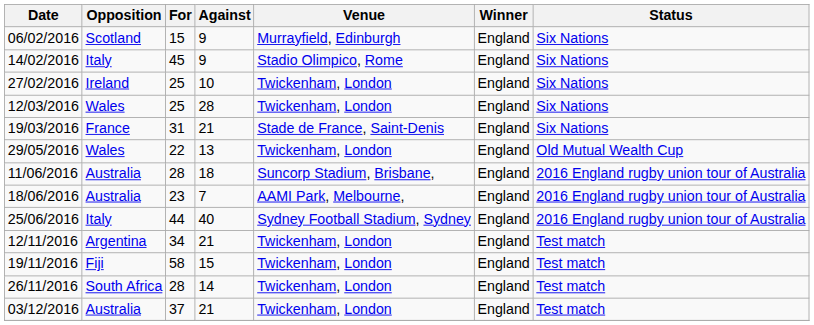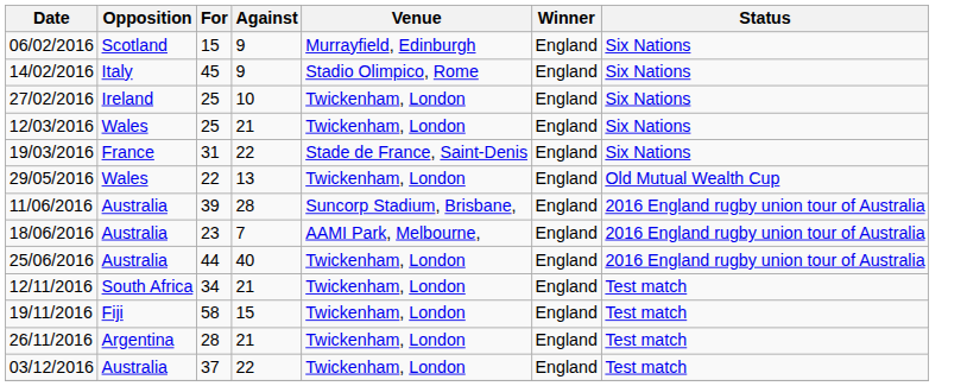12/03/2016 | Against: 28 -> 21
19/03/2016 | Against: 21 -> 22
11/06/2016 | For: 28 -> 39
11/06/2016 | Against: 18 -> 28
25/06/2016 | Opposition: Italy -> Australia
25/06/2016 | Venue: Sydney Football Stadium, Sydney -> Twickenham, London
12/11/2016 | Opposition: Argentina -> South Africa
26/11/2016 | Opposition: South Africa -> Argentina
26/11/2016 | Against: 14 -> 21
03/12/2016 | Against: 21 -> 22
